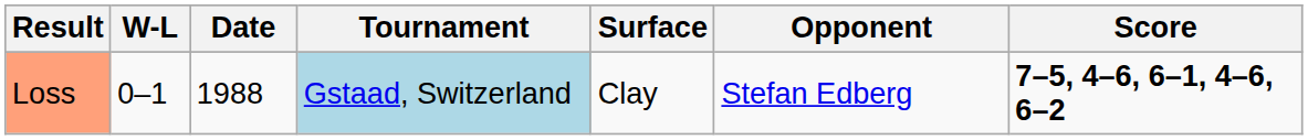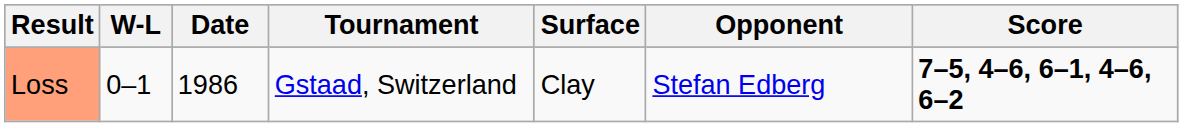Loss | Date: 1988 -> 1986
Loss | Tournament: lightblue background -> no background
